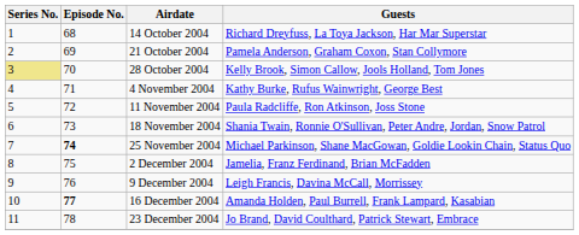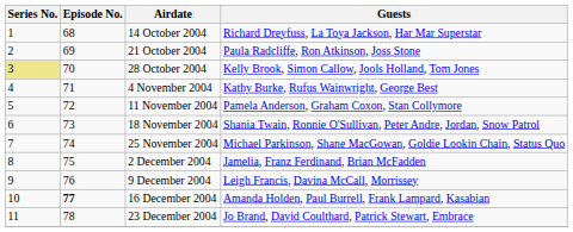21 October 2004 | Guests: Pamela Anderson, Graham Coxon, Stan Collymore -> Paula Radcliffe, Ron Atkinson, Joss Stone
11 November 2004 | Guests: Paula Radcliffe, Ron Atkinson, Joss Stone -> Pamela Anderson, Graham Coxon, Stan Collymore
25 November 2004 | Episode No.: bold -> normal
